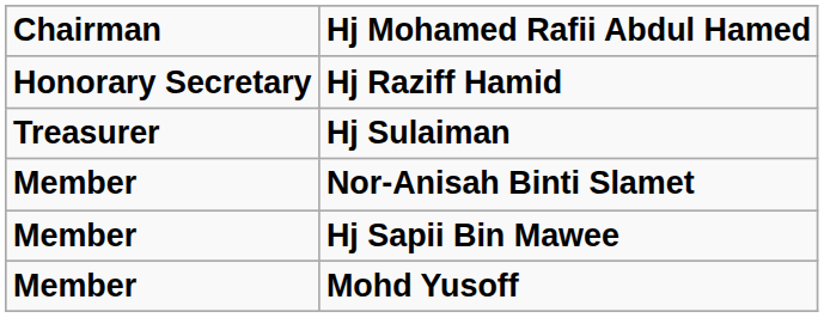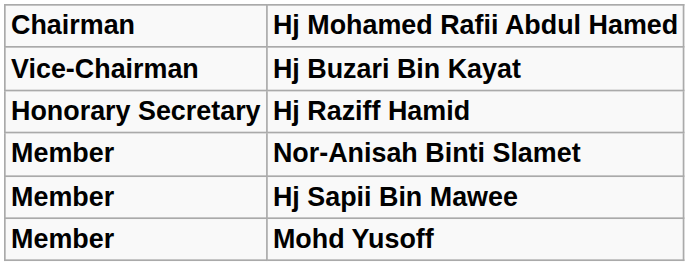+ row: Vice-Chairman | Hj Buzari Bin Kayat
- row: Treasurer | Hj Sulaiman
